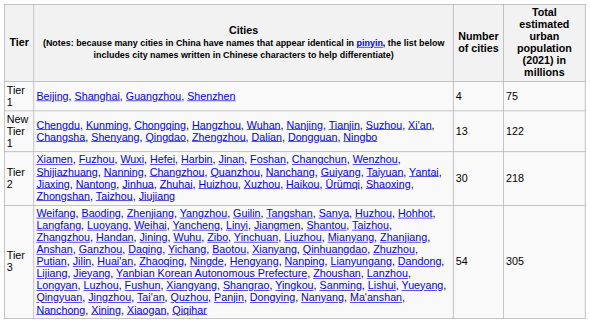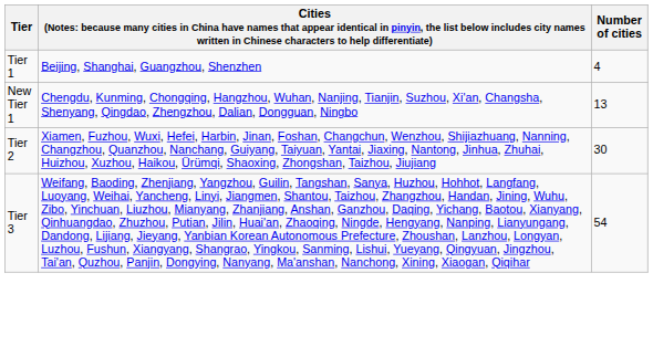- column: Total estimated urban population (2021) in millions | 75 | 122 | 218 | 305
